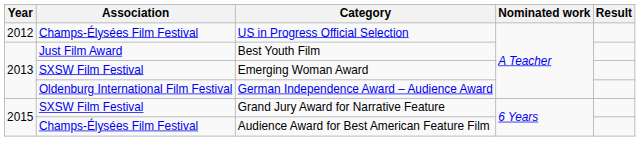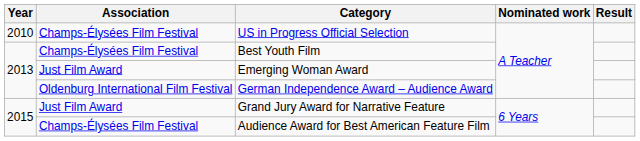US in Progress Official Selection | Year: 2012 -> 2010
Best Youth Film | Association: Just Film Award -> Champs-Élysées Film Festival
Emerging Woman Award | Association: SXSW Film Festival -> Just Film Award
Grand Jury Award for Narrative Feature | Association: SXSW Film Festival -> Just Film Award
